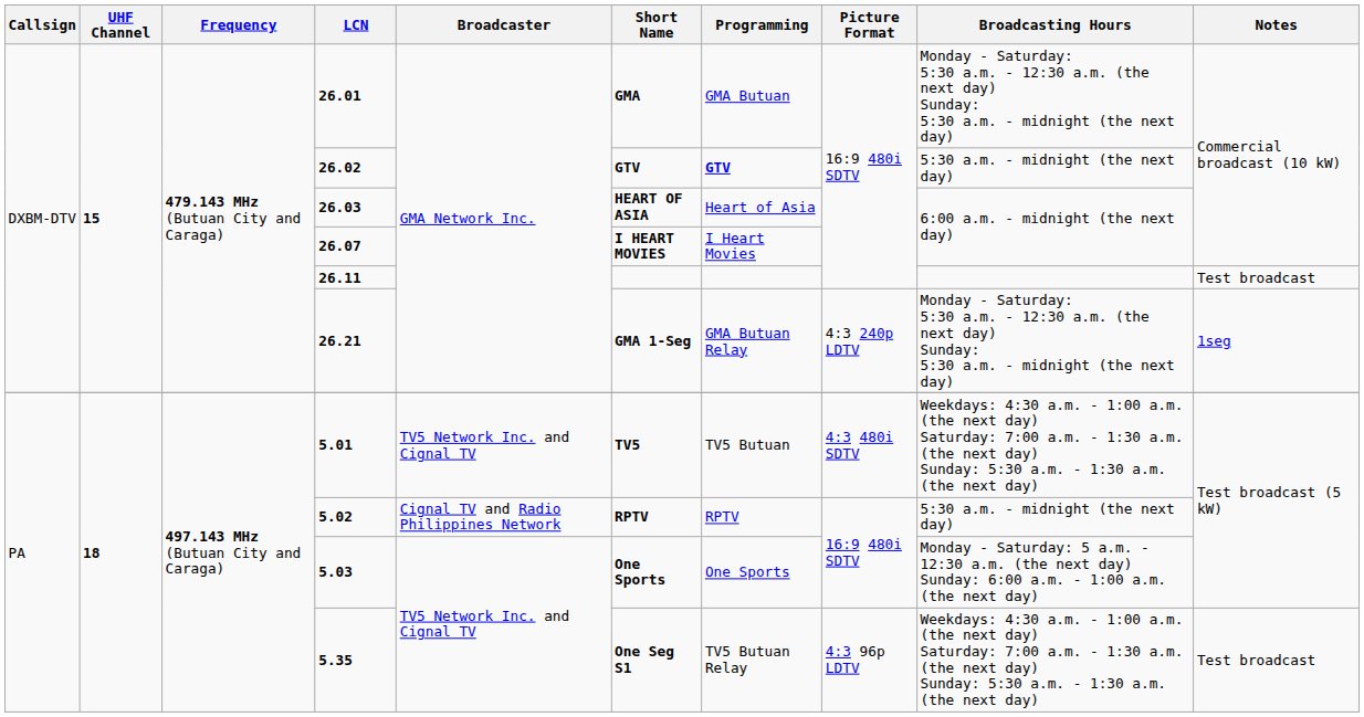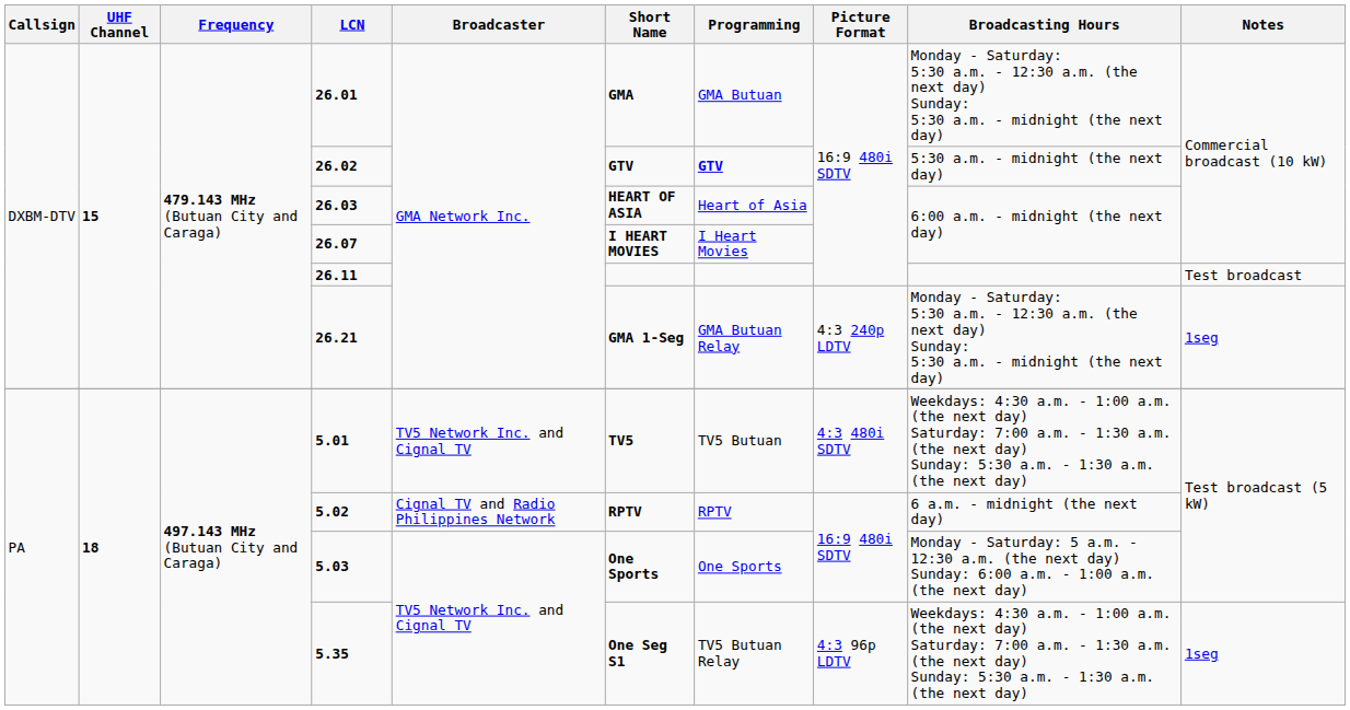5.02 | Broadcasting Hours: 5:30 a.m. - midnight (the next day) -> 6 a.m. - midnight (the next day)
5.35 | Notes: Test broadcast -> 1seg
